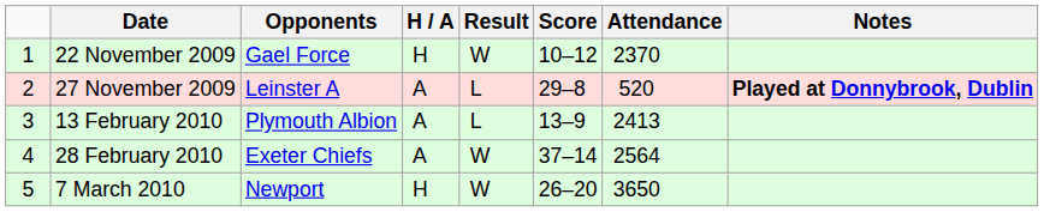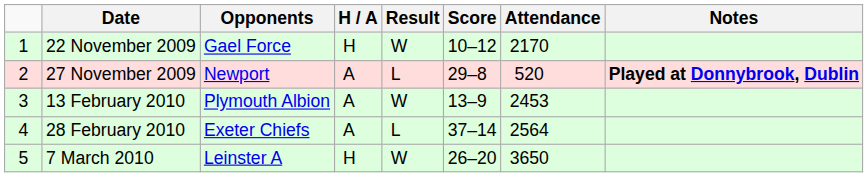22 November 2009 | Attendance: 2370 -> 2170
27 November 2009 | Opponents: Leinster A -> Newport
13 February 2010 | Result: L -> W
13 February 2010 | Attendance: 2413 -> 2453
28 February 2010 | Result: W -> L
7 March 2010 | Opponents: Newport -> Leinster A
